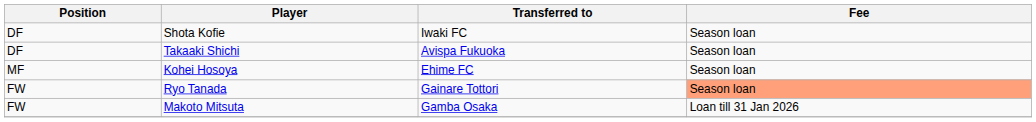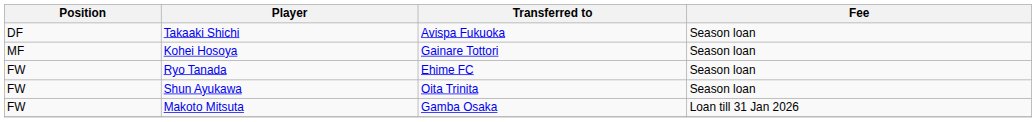- row: DF | Shota Kofie | Iwaki FC | Season loan
Kohei Hosoya | Transferred to: Ehime FC -> Gainare Tottori
Ryo Tanada | Transferred to: Gainare Tottori -> Ehime FC
Ryo Tanada | Fee: lightsalmon background -> no background
+ row: FW | Shun Ayukawa | Oita Trinita | Season loan
